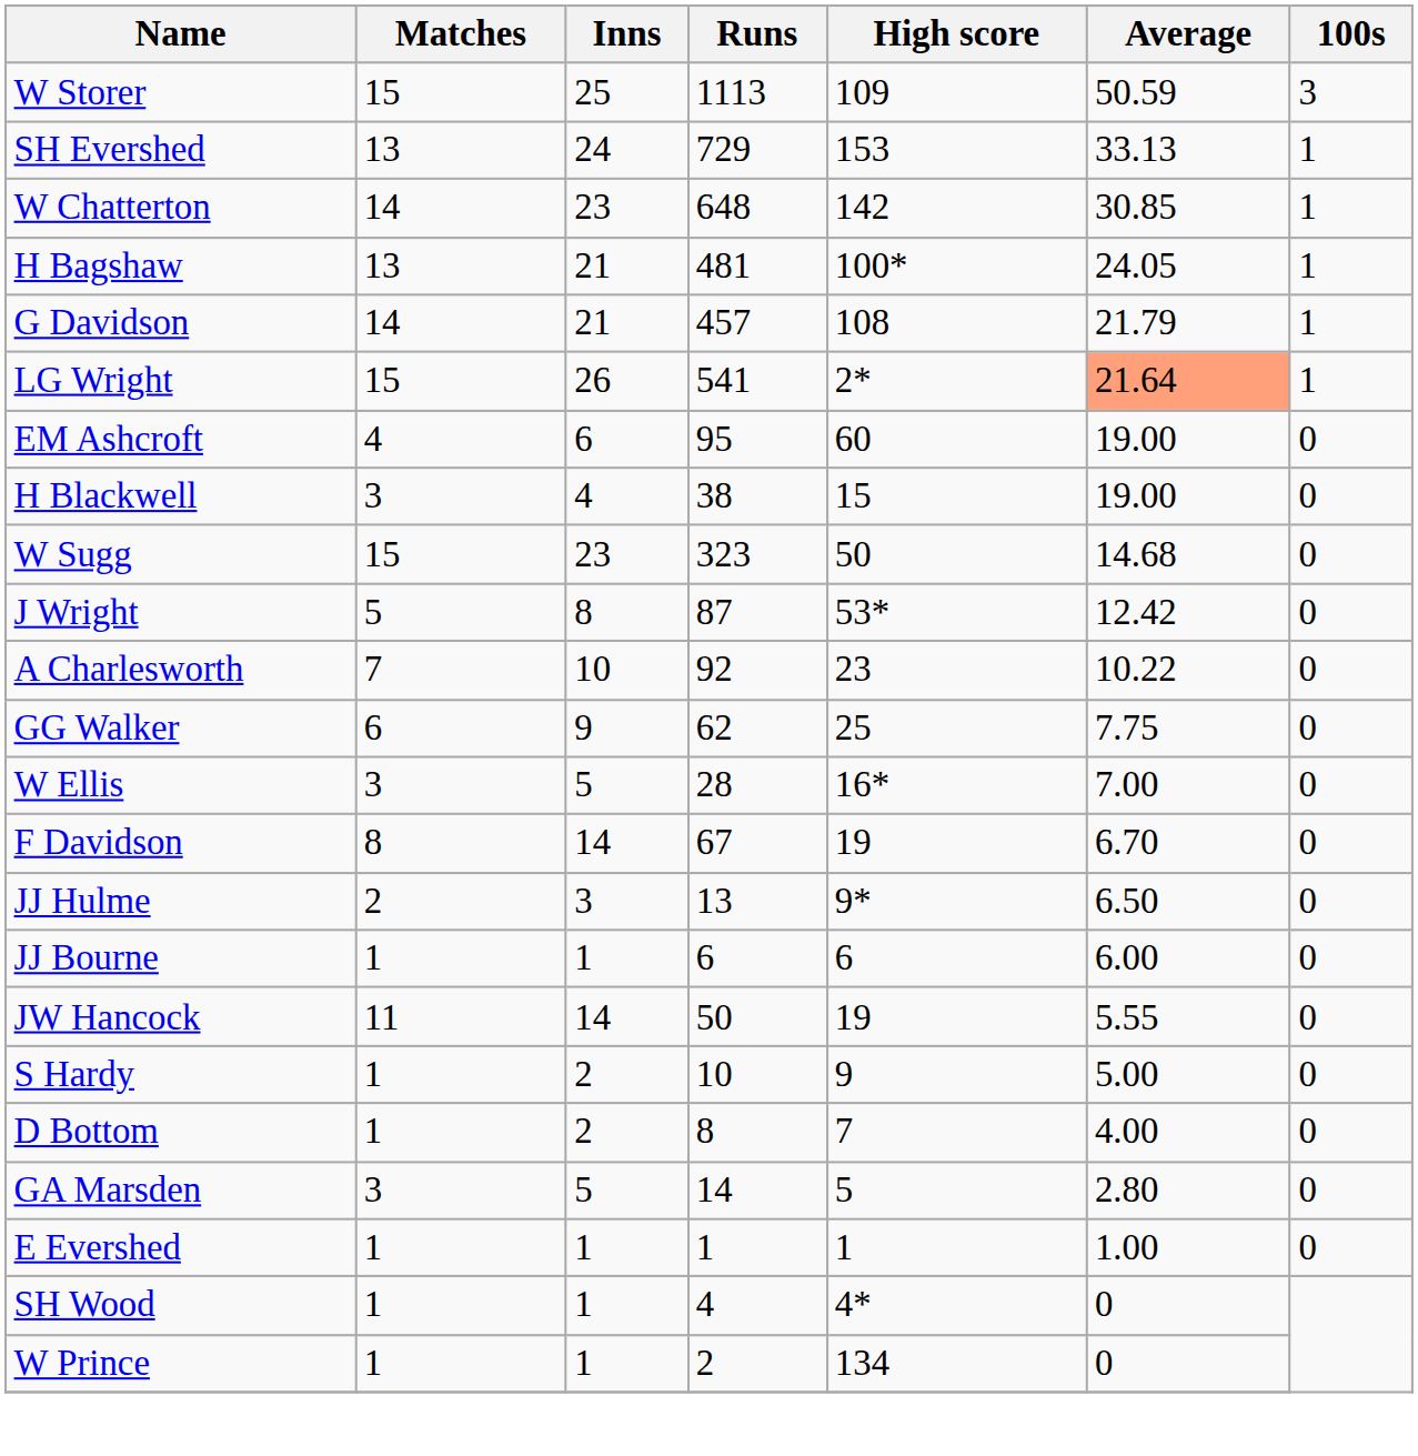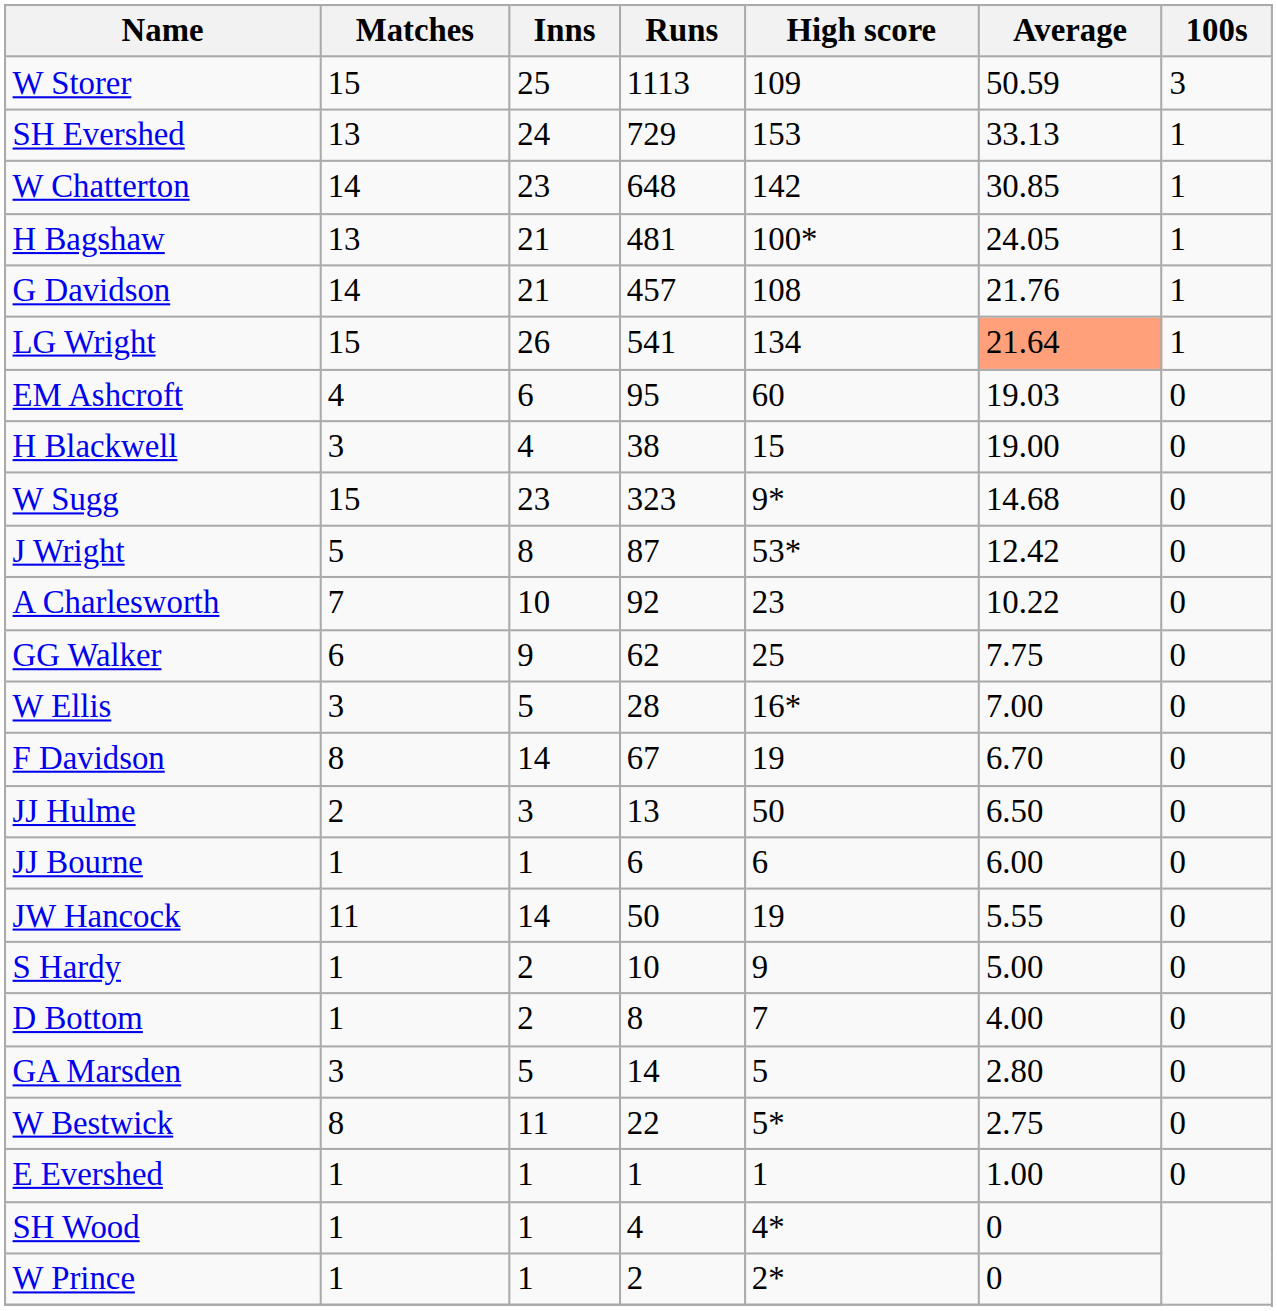G Davidson | Average: 21.79 -> 21.76
LG Wright | High score: 2* -> 134
EM Ashcroft | Average: 19.00 -> 19.03
W Sugg | High score: 50 -> 9*
JJ Hulme | High score: 9* -> 50
+ row: W Bestwick | 8 | 11 | 22 | 5* | 2.75 | 0
W Prince | High score: 134 -> 2*
